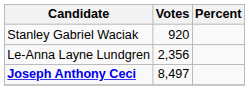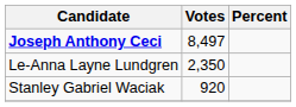rows swapped: Joseph Anthony Ceci <-> Stanley Gabriel Waciak
Le-Anna Layne Lundgren | Votes: 2,356 -> 2,350
